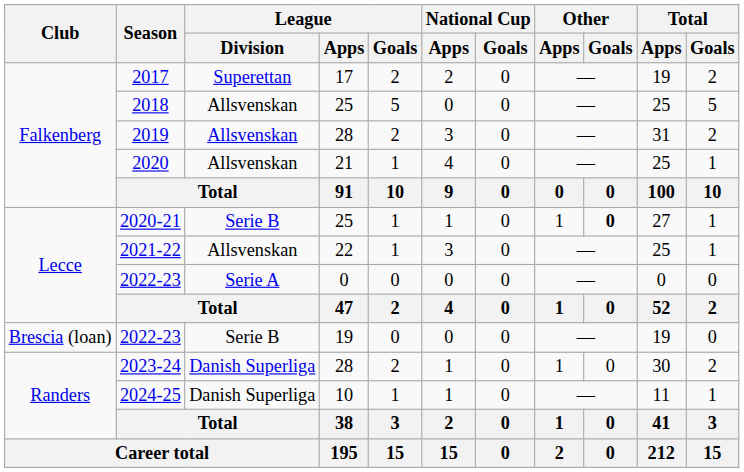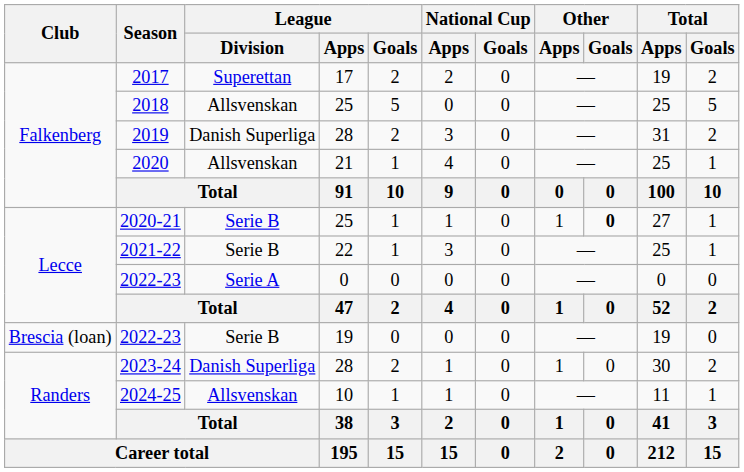2019 | League / Division: Allsvenskan -> Danish Superliga
2021-22 | League / Division: Allsvenskan -> Serie B
2024-25 | League / Division: Danish Superliga -> Allsvenskan
